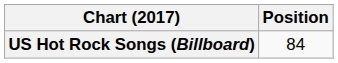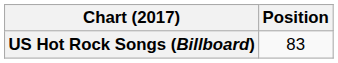US Hot Rock Songs (Billboard) | Position: 84 -> 83
